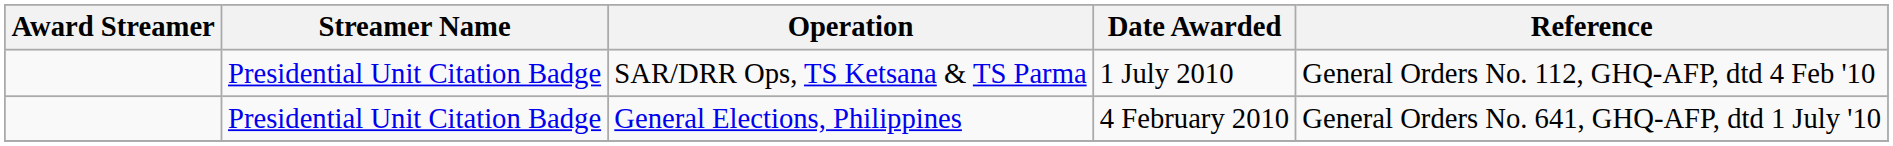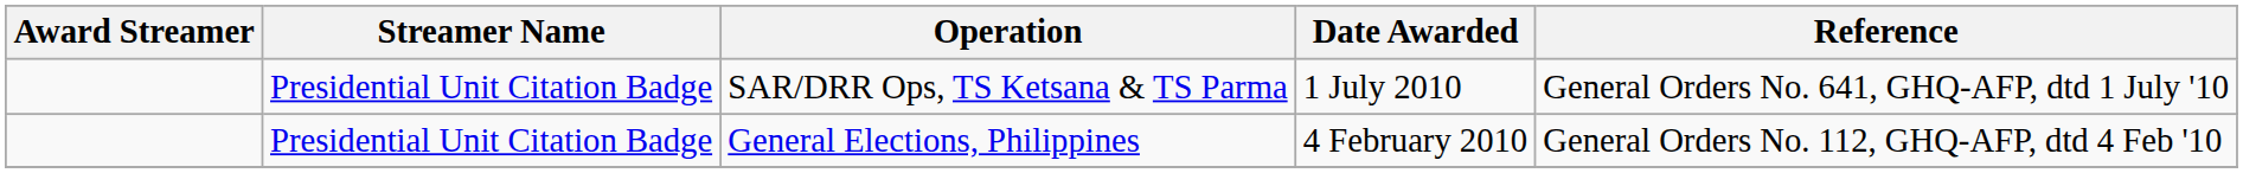SAR/DRR Ops, TS Ketsana & TS Parma | Reference: General Orders No. 112, GHQ-AFP, dtd 4 Feb '10 -> General Orders No. 641, GHQ-AFP, dtd 1 July '10
General Elections, Philippines | Reference: General Orders No. 641, GHQ-AFP, dtd 1 July '10 -> General Orders No. 112, GHQ-AFP, dtd 4 Feb '10
